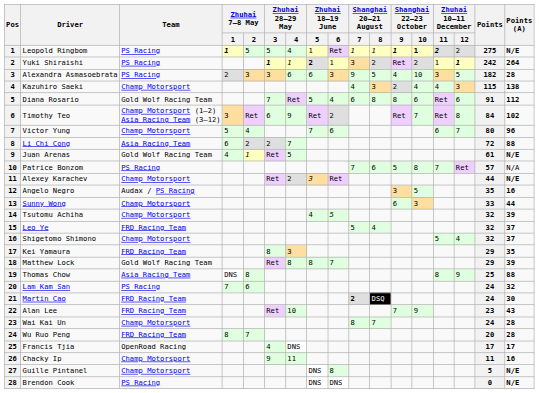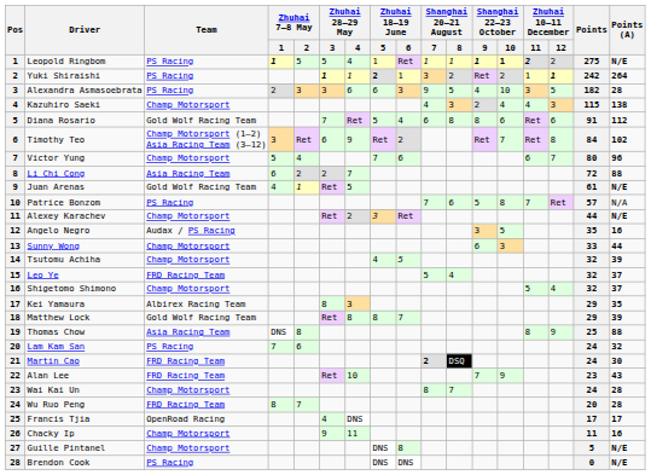Kei Yamaura | Team: FRD Racing Team -> Albirex Racing Team
